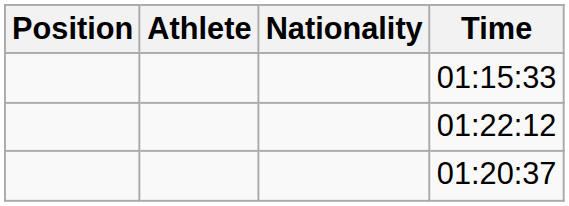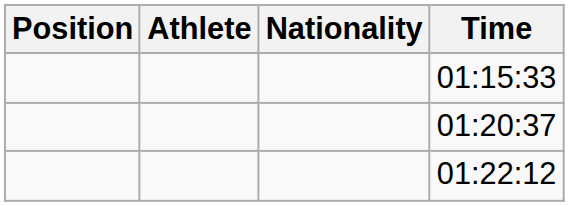rows swapped: 01:20:37 <-> 01:22:12
